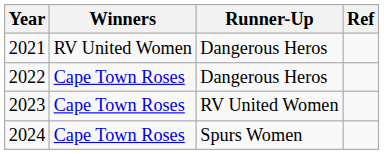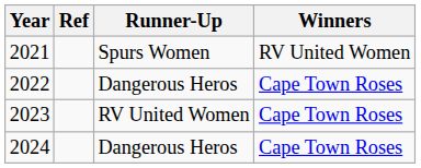columns swapped: Winners <-> Ref
2021 | Runner-Up: Dangerous Heros -> Spurs Women
2024 | Runner-Up: Spurs Women -> Dangerous Heros
